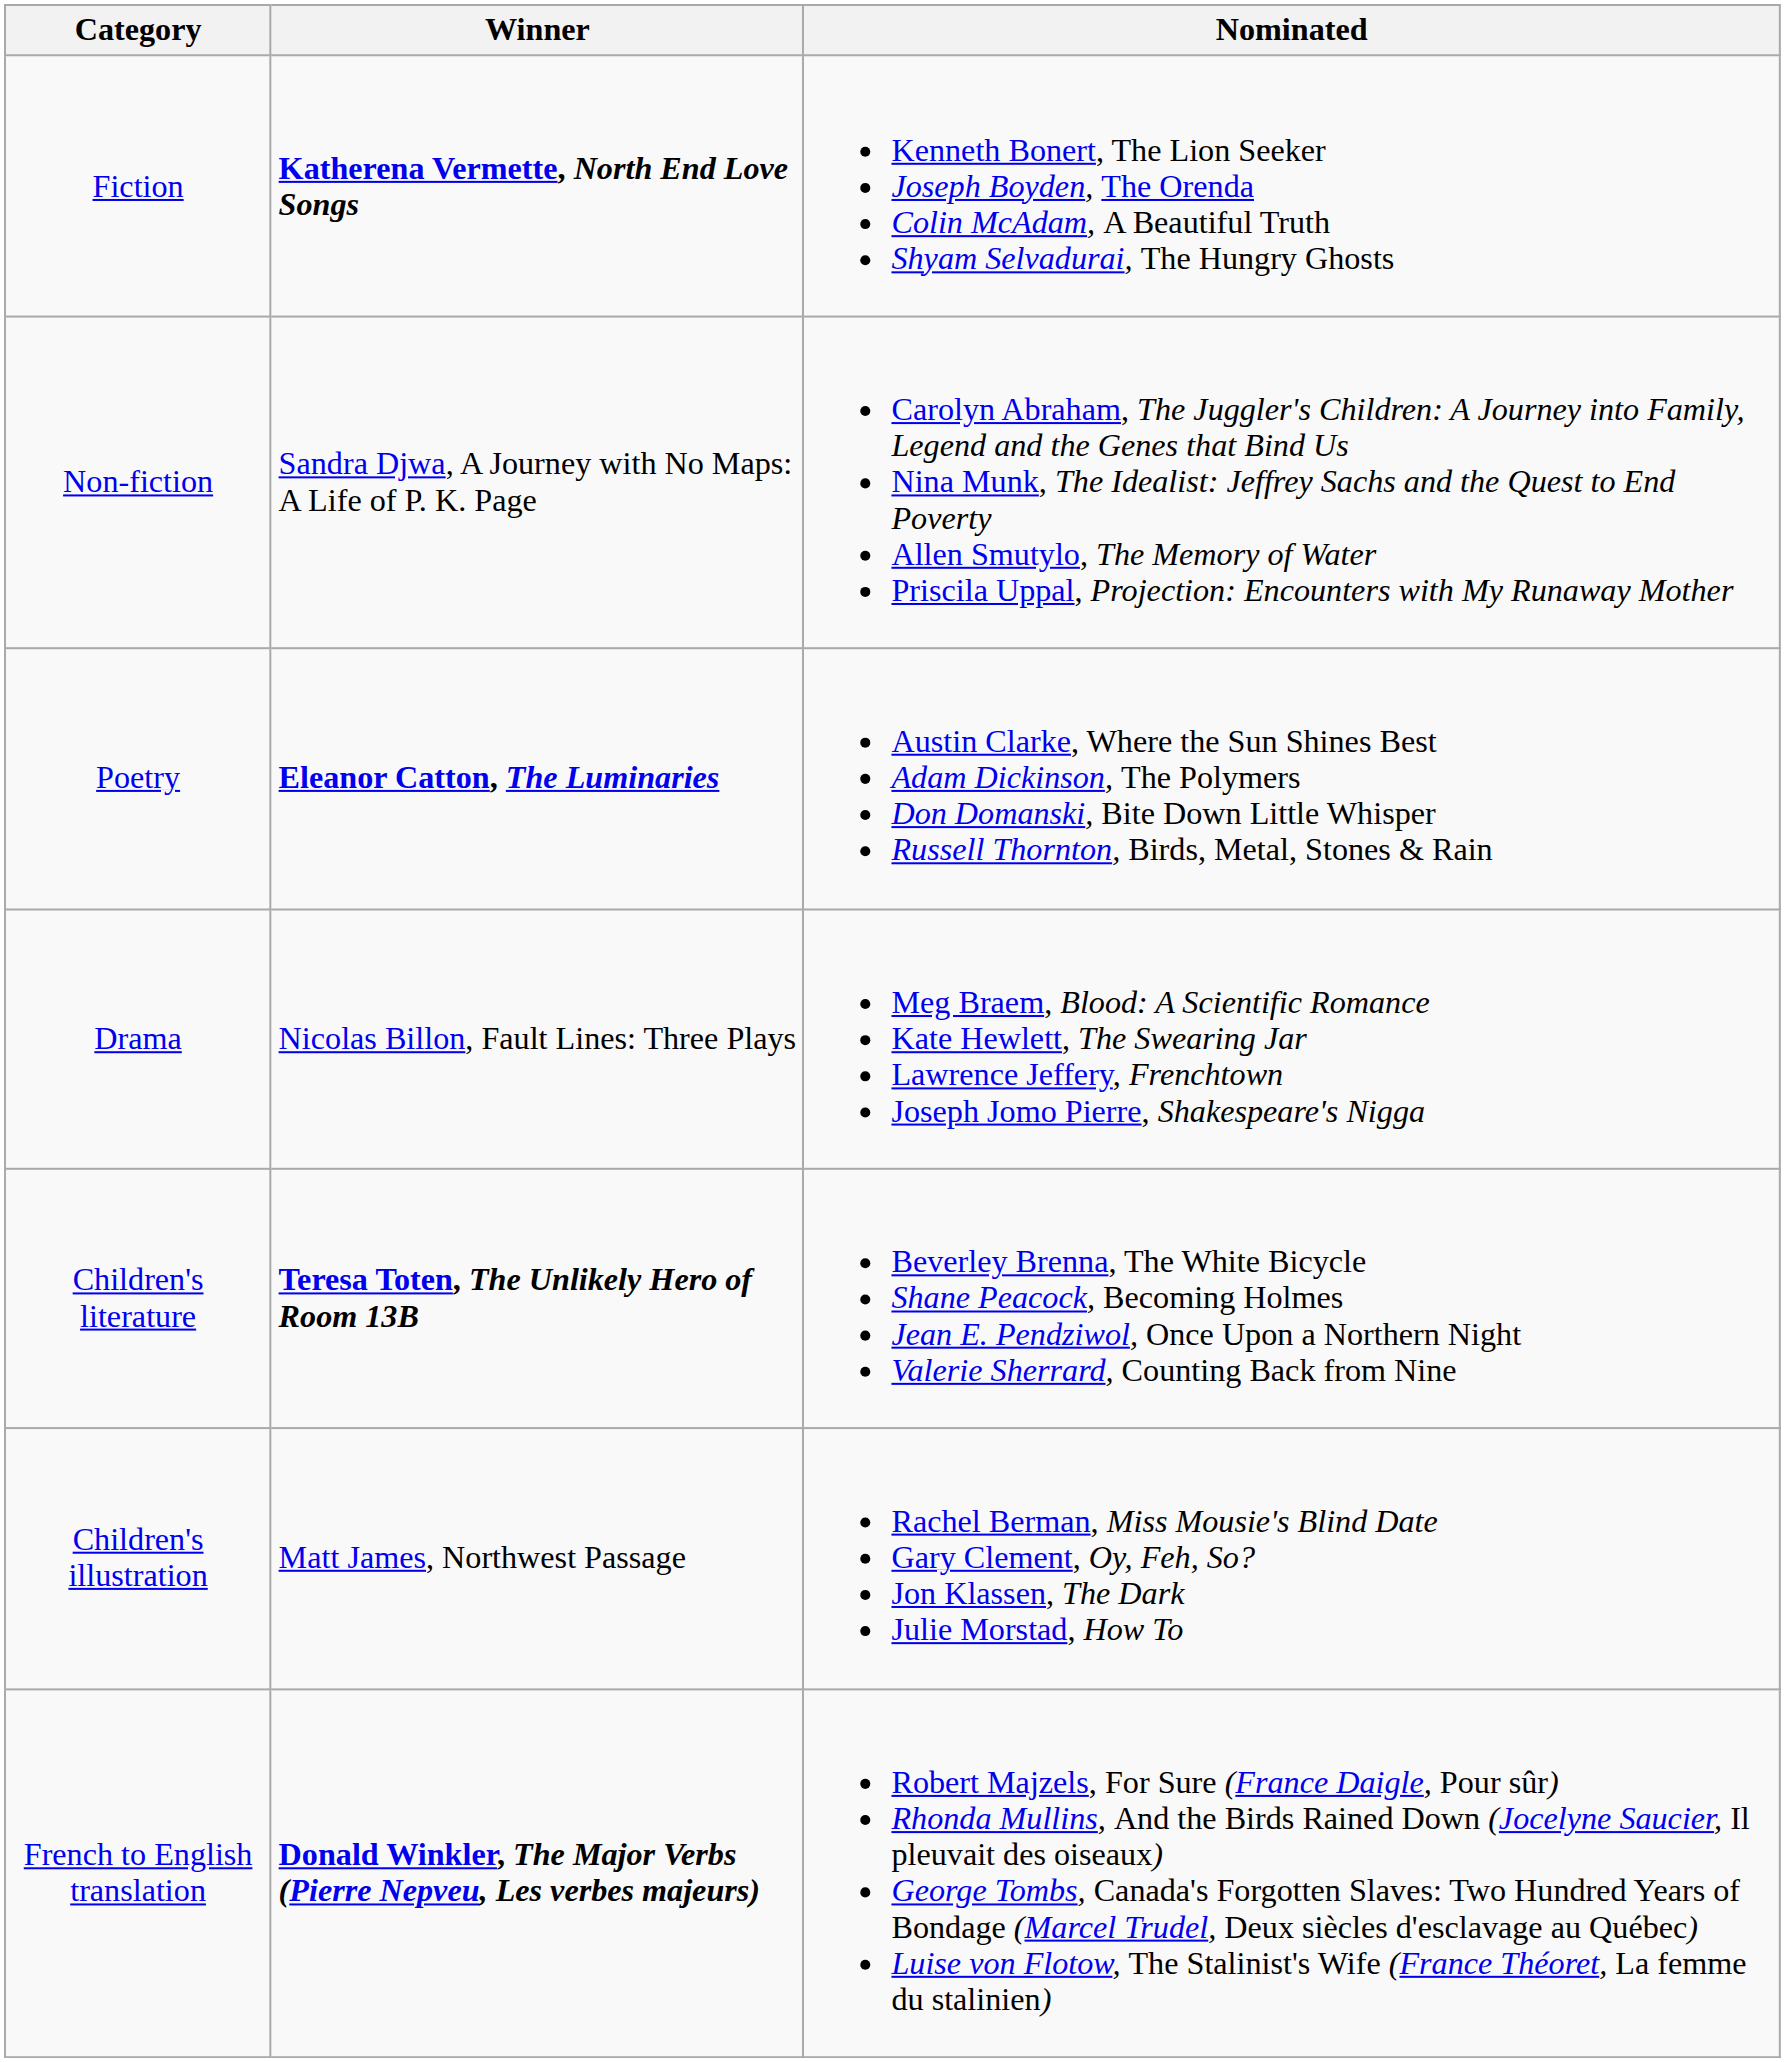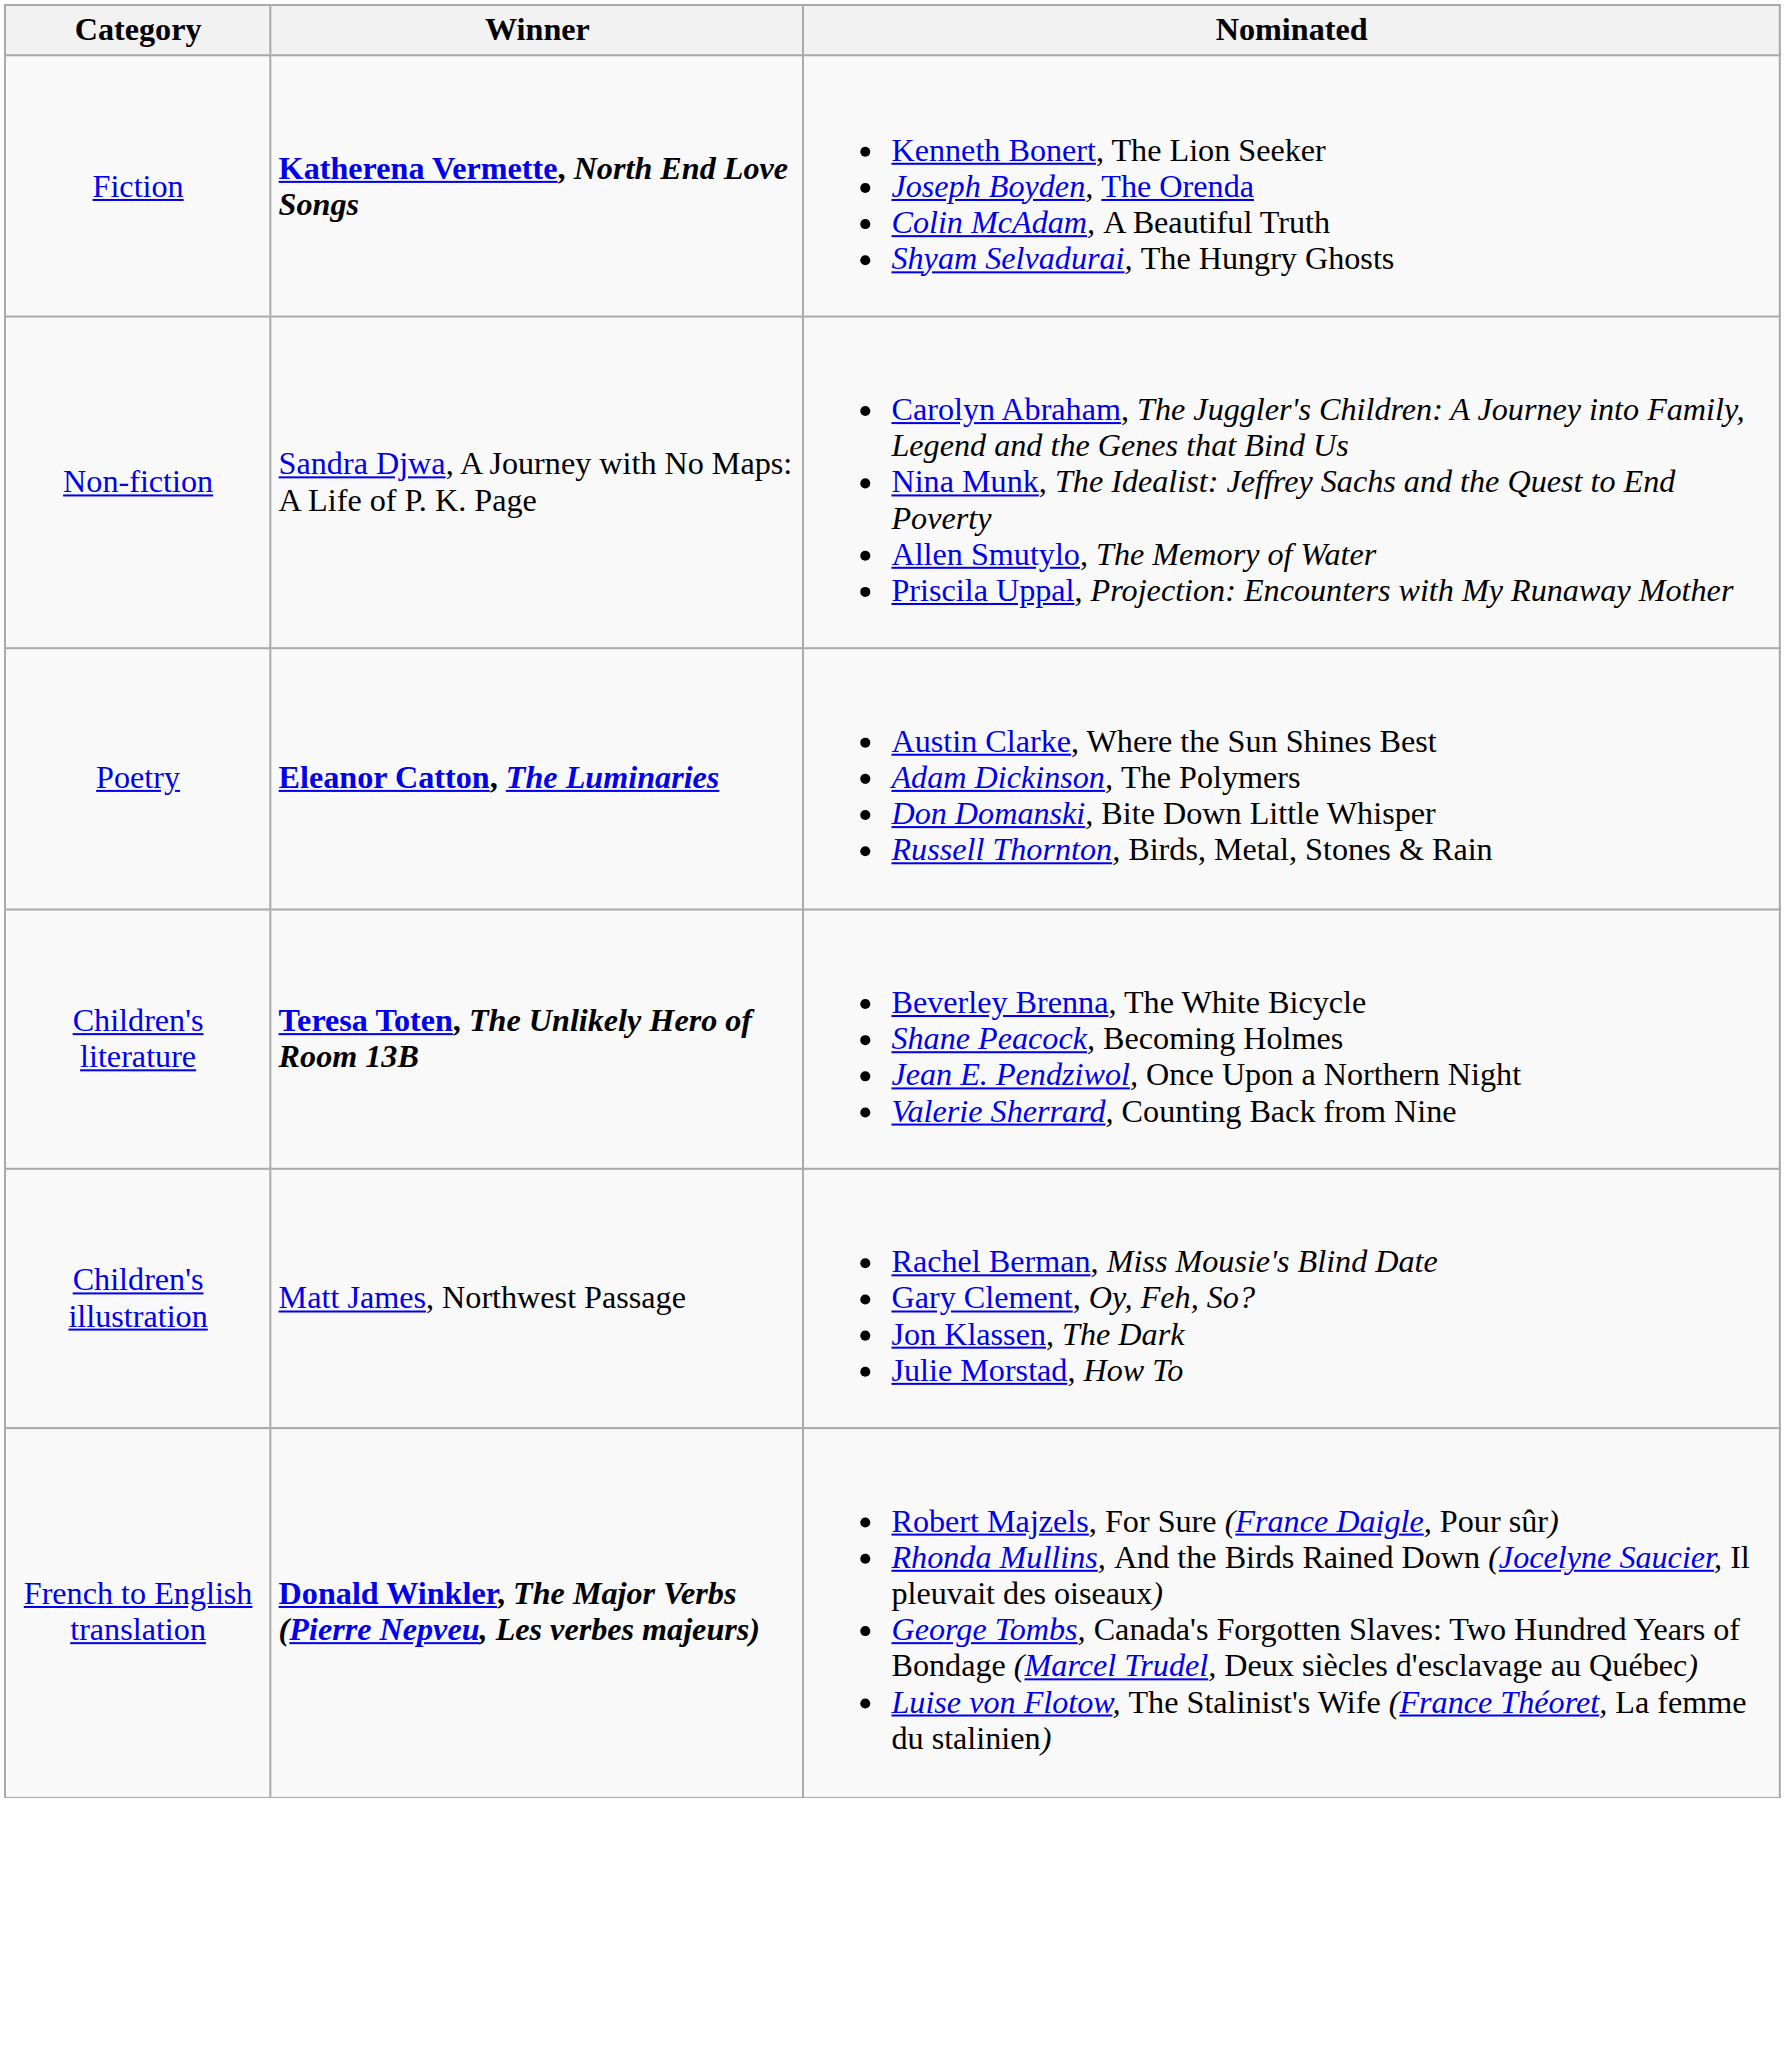- row: Drama | Nicolas Billon, Fault Lines: Three Plays | Meg Braem, Blood: A Scientific Romance Kate Hewlett, The Swearing Jar Lawrence Jeffery, Frenchtown Joseph Jomo Pierre, Shakespeare's Nigga
